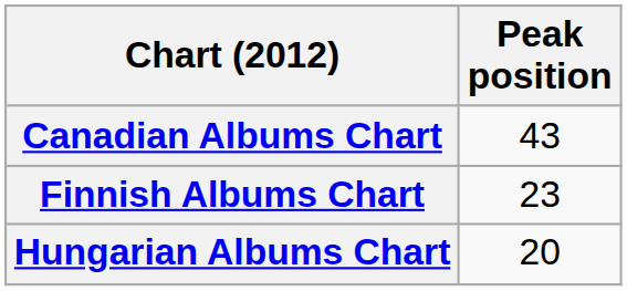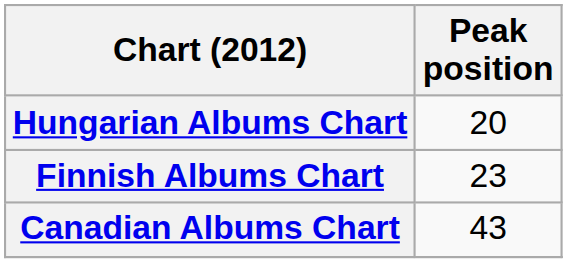rows swapped: Canadian Albums Chart <-> Hungarian Albums Chart
